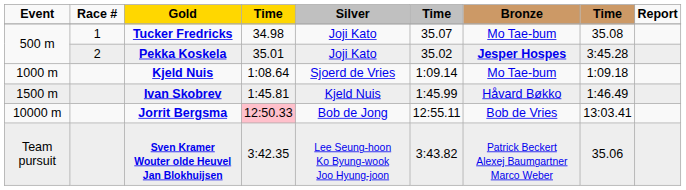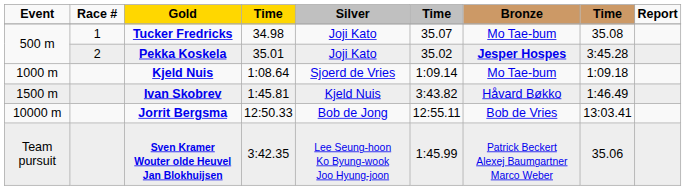Ivan Skobrev | column 6: 1:45.99 -> 3:43.82
Jorrit Bergsma | column 4: pink background -> no background
Sven Kramer Wouter olde Heuvel Jan Blokhuijsen | column 6: 3:43.82 -> 1:45.99
